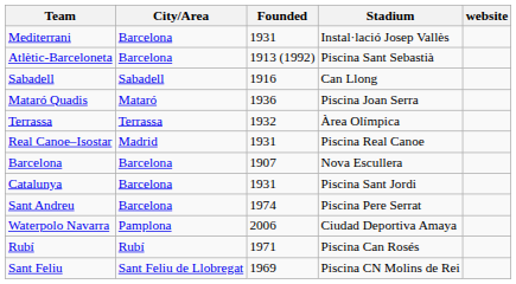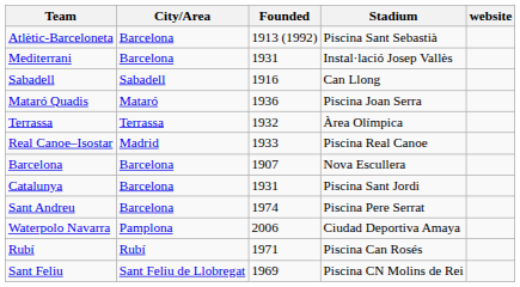rows swapped: Atlètic-Barceloneta <-> Mediterrani
Real Canoe–Isostar | Founded: 1931 -> 1933
